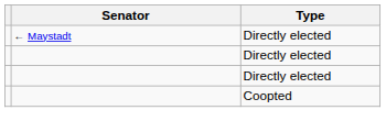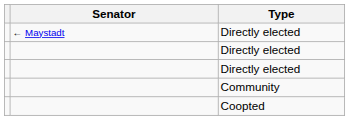+ row: Community
